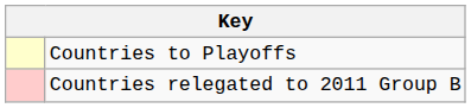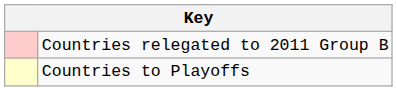rows swapped: Countries to Playoffs <-> Countries relegated to 2011 Group B
